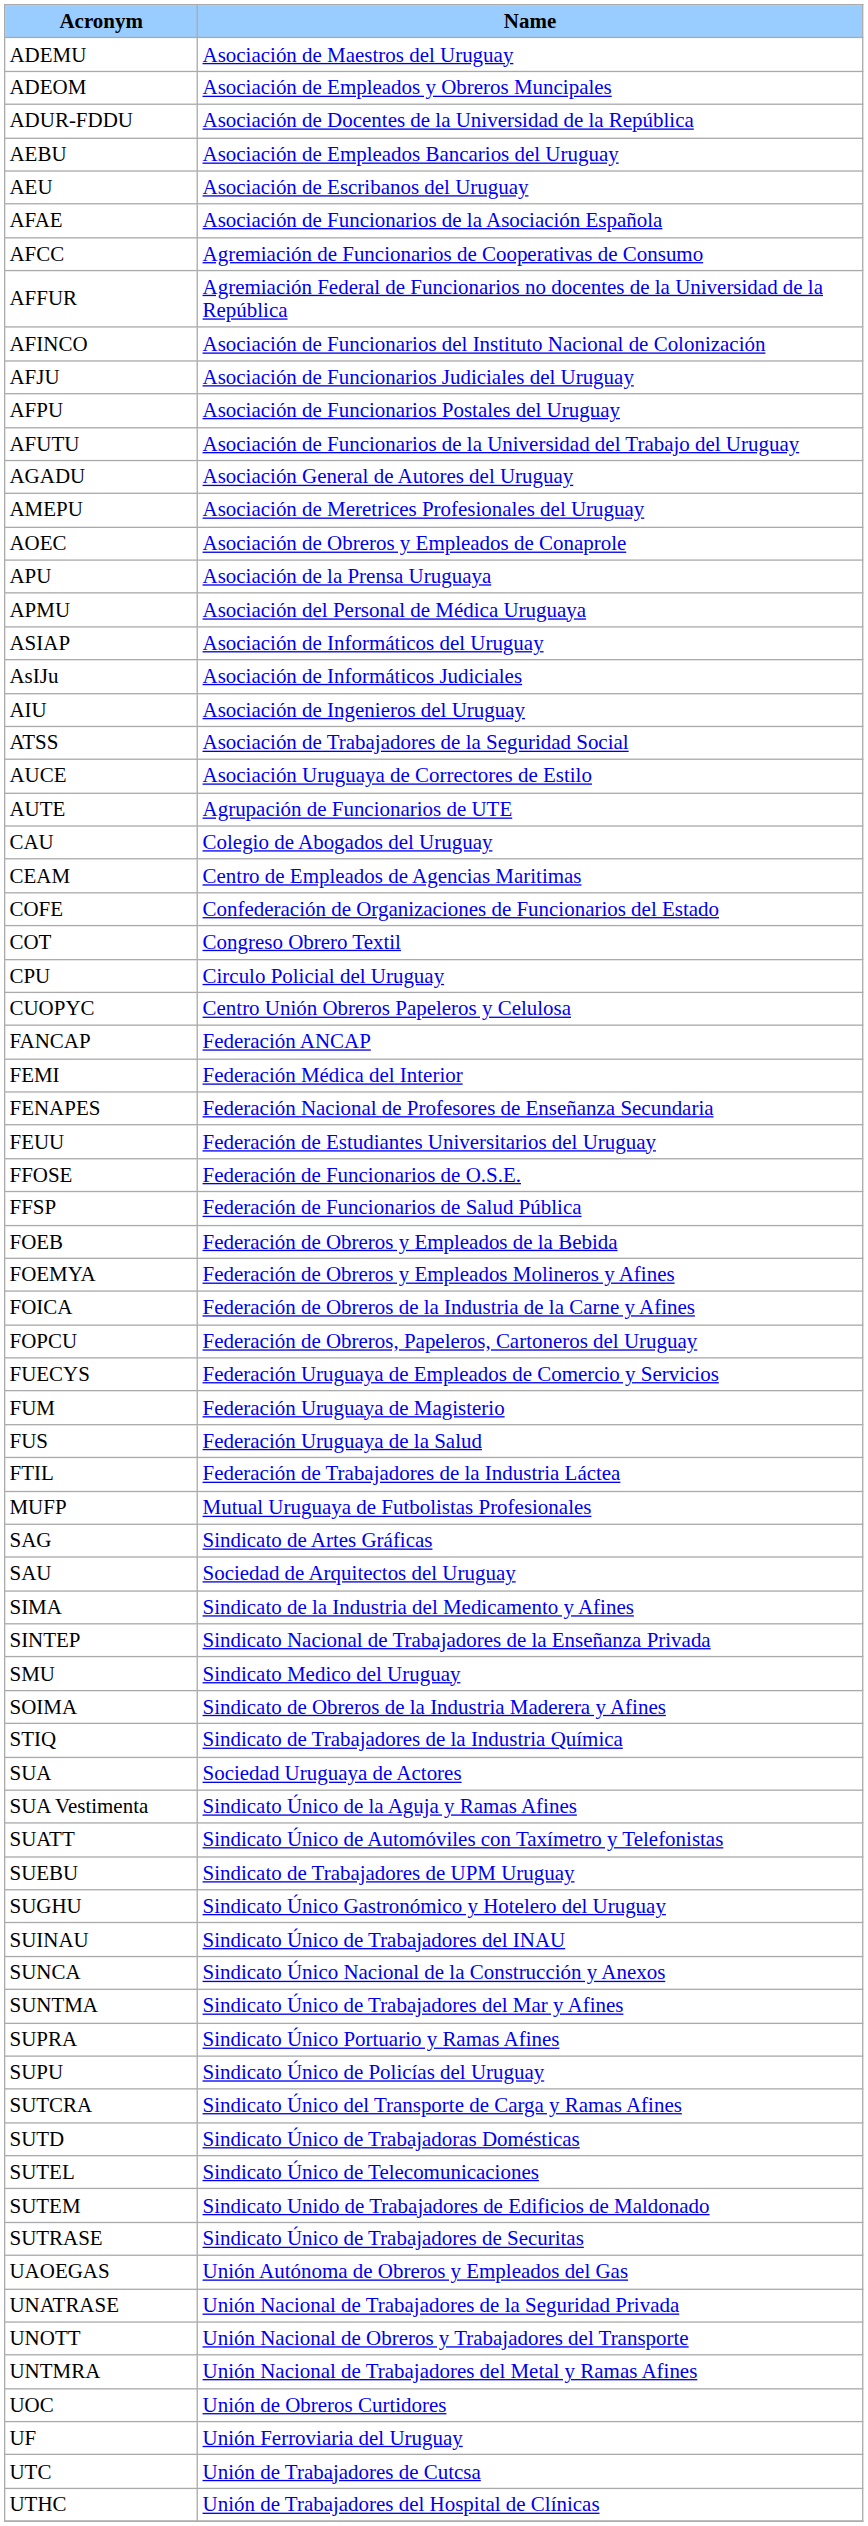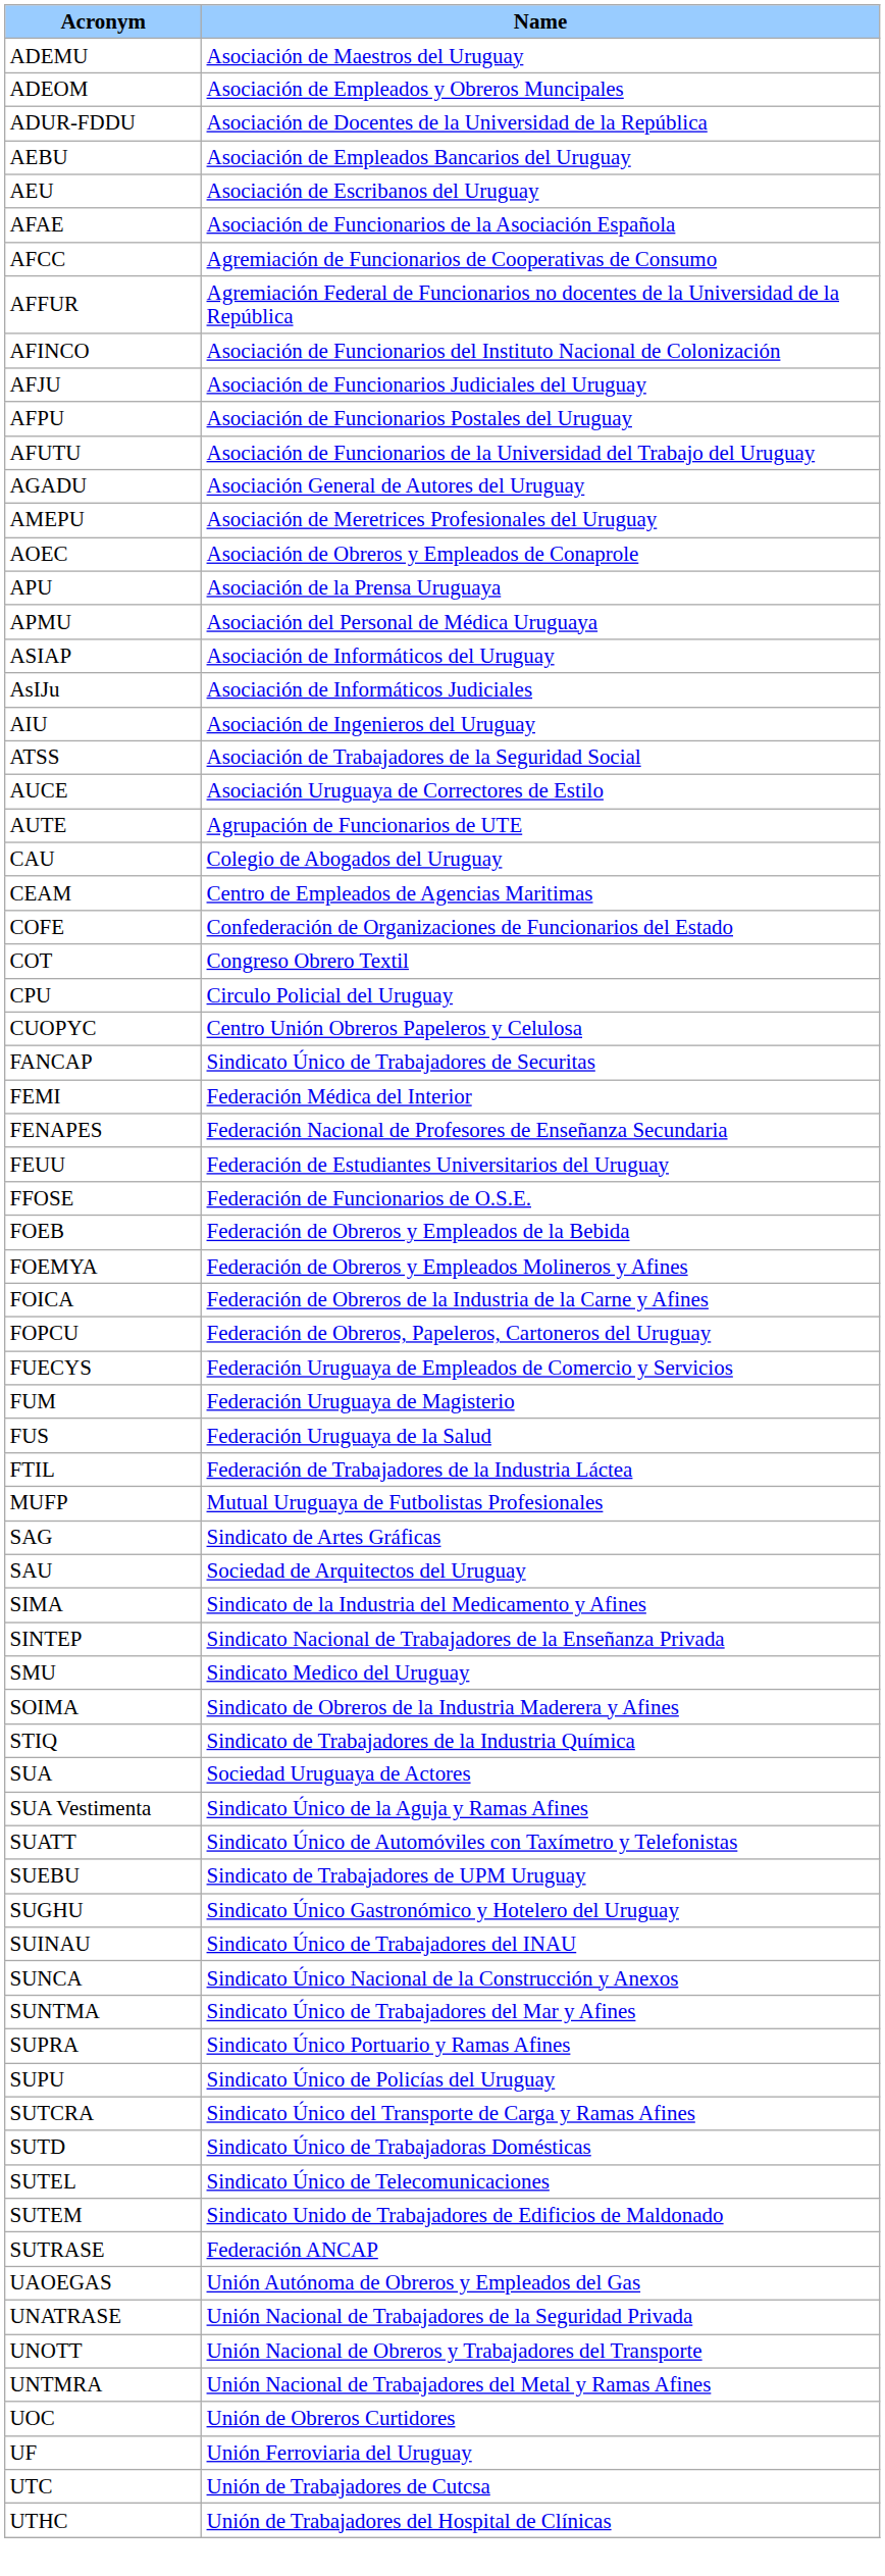FANCAP | Name: Federación ANCAP -> Sindicato Único de Trabajadores de Securitas
- row: FFSP | Federación de Funcionarios de Salud Pública
SUTRASE | Name: Sindicato Único de Trabajadores de Securitas -> Federación ANCAP
